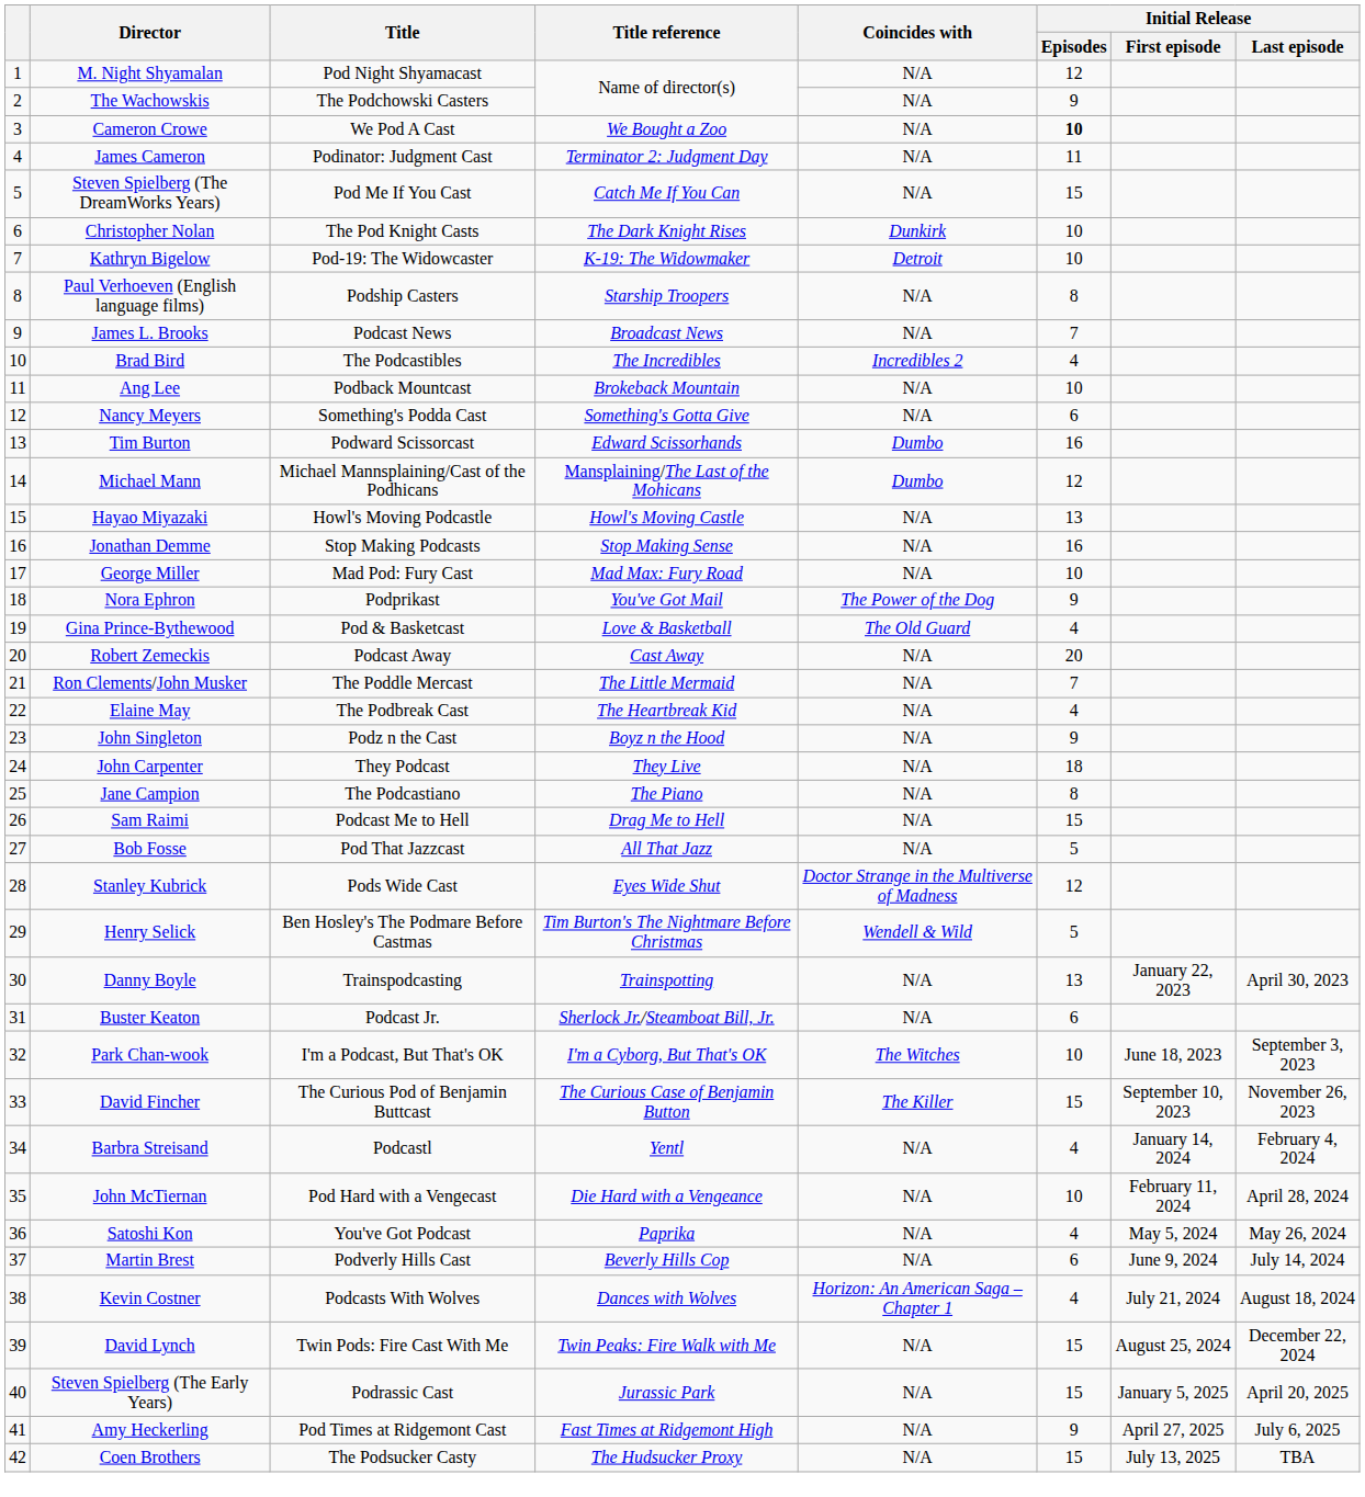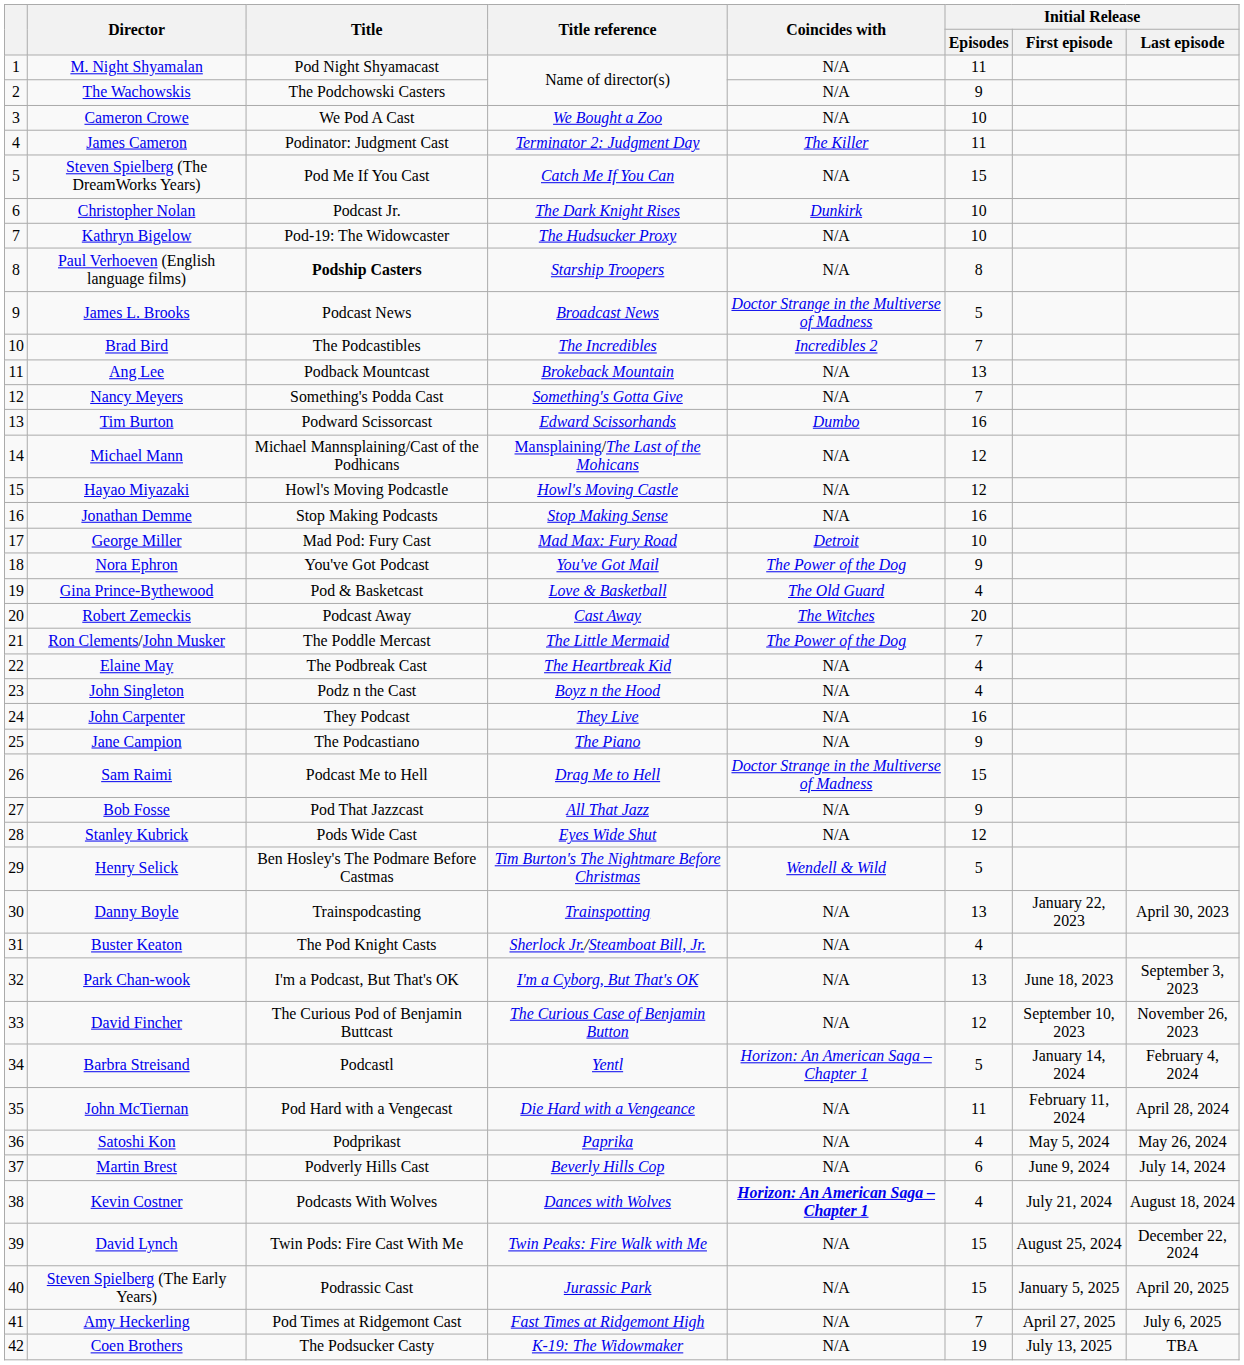M. Night Shyamalan | Initial Release / Episodes: 12 -> 11
Cameron Crowe | Initial Release / Episodes: bold -> normal
James Cameron | Coincides with: N/A -> The Killer
Christopher Nolan | Title: The Pod Knight Casts -> Podcast Jr.
Kathryn Bigelow | Title reference: K-19: The Widowmaker -> The Hudsucker Proxy
Kathryn Bigelow | Coincides with: Detroit -> N/A
Paul Verhoeven (English language films) | Title: normal -> bold
James L. Brooks | Coincides with: N/A -> Doctor Strange in the Multiverse of Madness
James L. Brooks | Initial Release / Episodes: 7 -> 5
Brad Bird | Initial Release / Episodes: 4 -> 7
Ang Lee | Initial Release / Episodes: 10 -> 13
Nancy Meyers | Initial Release / Episodes: 6 -> 7
Michael Mann | Coincides with: Dumbo -> N/A
Hayao Miyazaki | Initial Release / Episodes: 13 -> 12
George Miller | Coincides with: N/A -> Detroit
Nora Ephron | Title: Podprikast -> You've Got Podcast
Robert Zemeckis | Coincides with: N/A -> The Witches
Ron Clements/John Musker | Coincides with: N/A -> The Power of the Dog
John Singleton | Initial Release / Episodes: 9 -> 4
John Carpenter | Initial Release / Episodes: 18 -> 16
Jane Campion | Initial Release / Episodes: 8 -> 9
Sam Raimi | Coincides with: N/A -> Doctor Strange in the Multiverse of Madness
Bob Fosse | Initial Release / Episodes: 5 -> 9
Stanley Kubrick | Coincides with: Doctor Strange in the Multiverse of Madness -> N/A
Buster Keaton | Title: Podcast Jr. -> The Pod Knight Casts
Buster Keaton | Initial Release / Episodes: 6 -> 4
Park Chan-wook | Coincides with: The Witches -> N/A
Park Chan-wook | Initial Release / Episodes: 10 -> 13
David Fincher | Coincides with: The Killer -> N/A
David Fincher | Initial Release / Episodes: 15 -> 12
Barbra Streisand | Coincides with: N/A -> Horizon: An American Saga – Chapter 1
Barbra Streisand | Initial Release / Episodes: 4 -> 5
John McTiernan | Initial Release / Episodes: 10 -> 11
Satoshi Kon | Title: You've Got Podcast -> Podprikast
Kevin Costner | Coincides with: normal -> bold
Amy Heckerling | Initial Release / Episodes: 9 -> 7
Coen Brothers | Title reference: The Hudsucker Proxy -> K-19: The Widowmaker
Coen Brothers | Initial Release / Episodes: 15 -> 19
